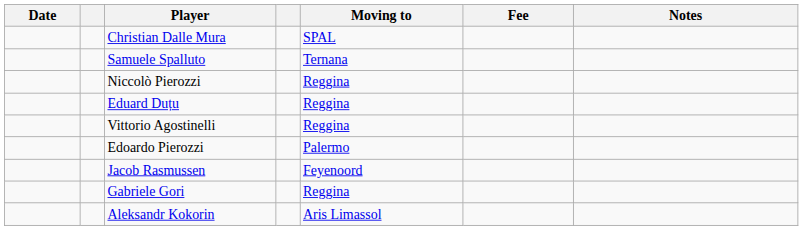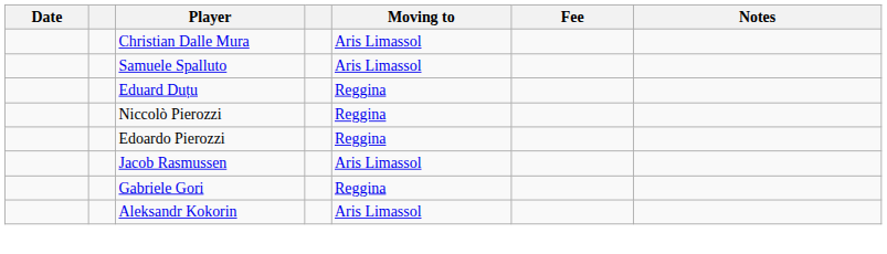Christian Dalle Mura | Moving to: SPAL -> Aris Limassol
Samuele Spalluto | Moving to: Ternana -> Aris Limassol
rows swapped: Eduard Duțu <-> Niccolò Pierozzi
- row: Vittorio Agostinelli | Reggina
Edoardo Pierozzi | Moving to: Palermo -> Reggina
Jacob Rasmussen | Moving to: Feyenoord -> Aris Limassol
